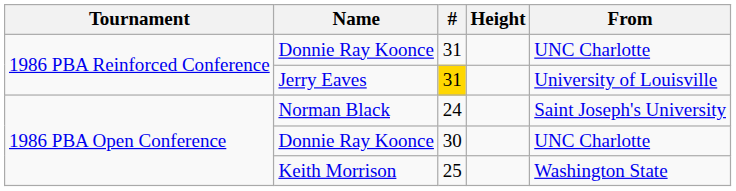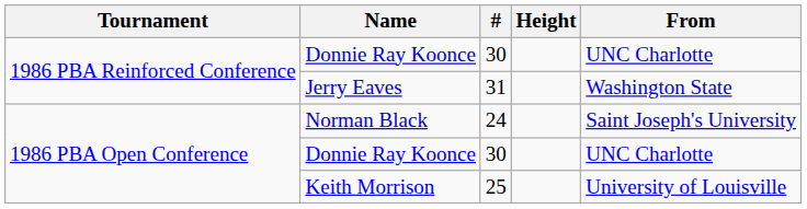1986 PBA Reinforced Conference / Donnie Ray Koonce | #: 31 -> 30
Jerry Eaves | #: gold background -> no background
Jerry Eaves | From: University of Louisville -> Washington State
Keith Morrison | From: Washington State -> University of Louisville
